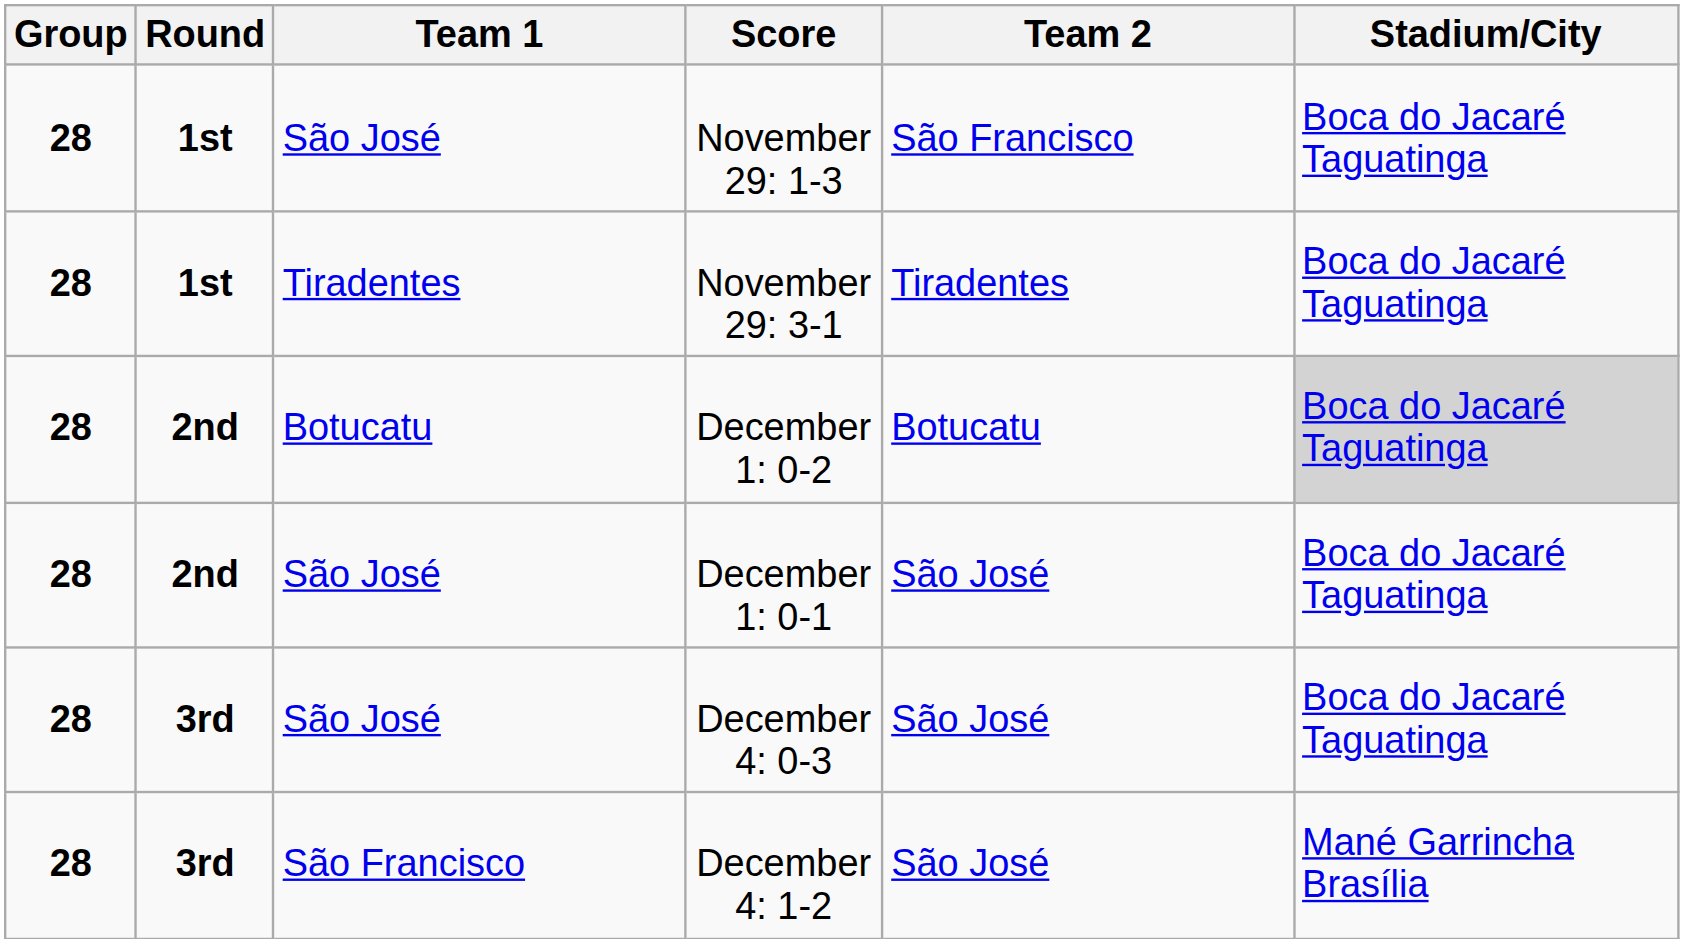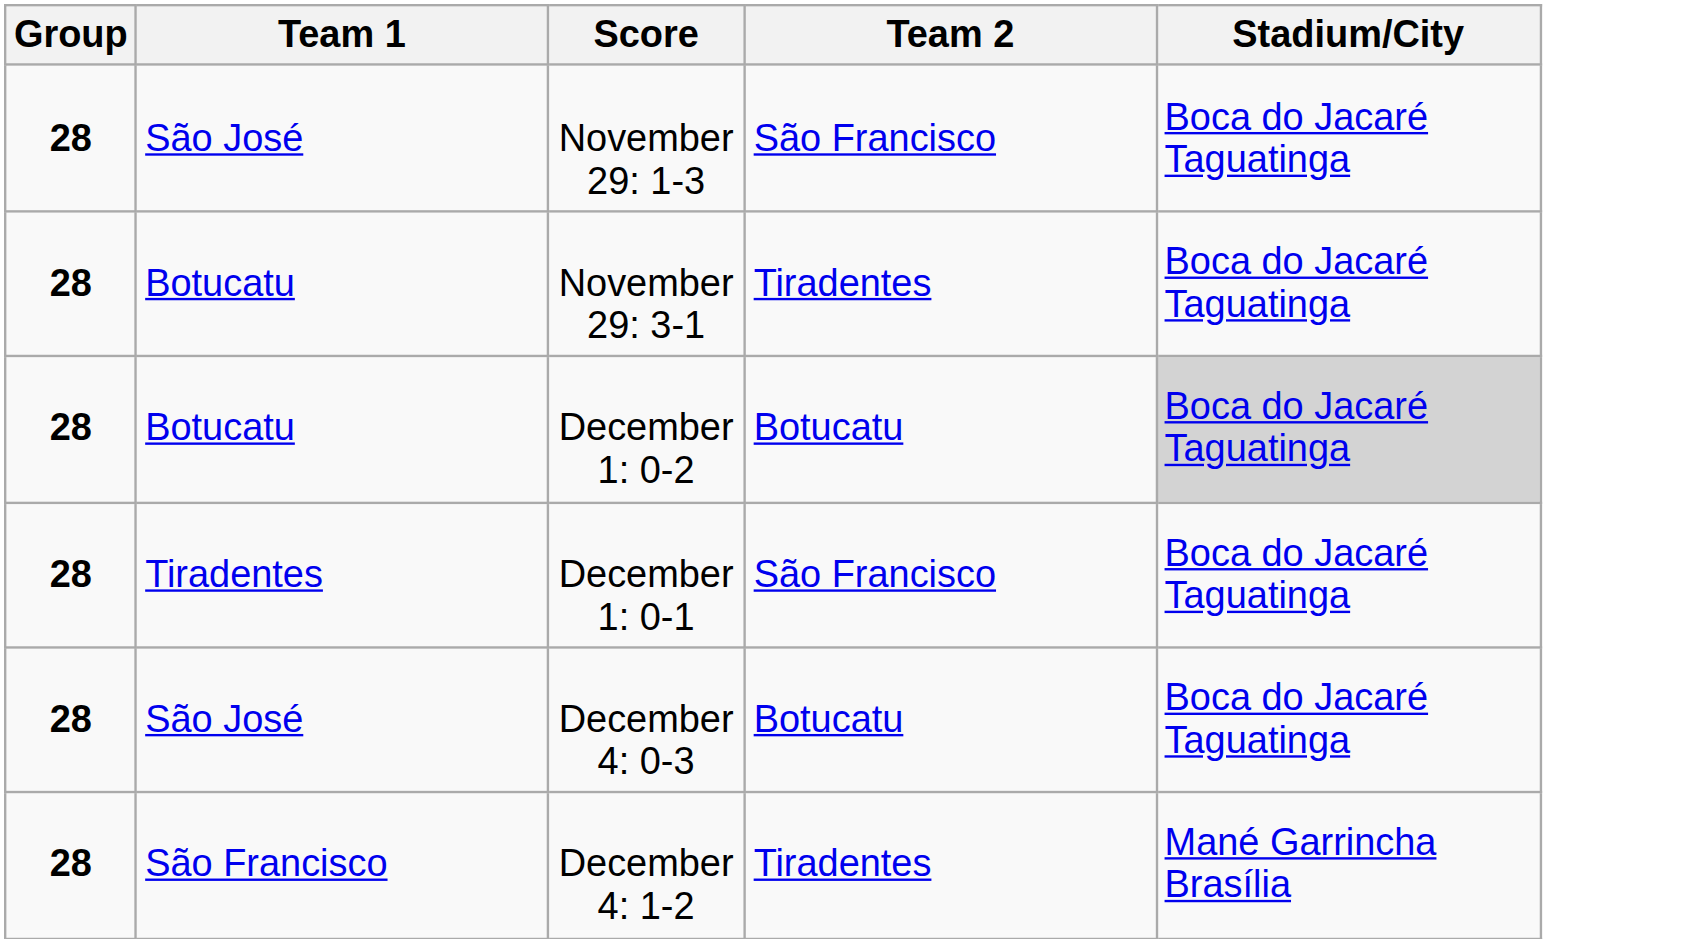- column: Round | 1st | 1st | 2nd | 2nd | 3rd | 3rd
November 29: 3-1 | Team 1: Tiradentes -> Botucatu
December 1: 0-1 | Team 1: São José -> Tiradentes
December 1: 0-1 | Team 2: São José -> São Francisco
December 4: 0-3 | Team 2: São José -> Botucatu
December 4: 1-2 | Team 2: São José -> Tiradentes
